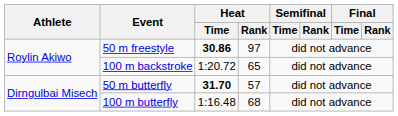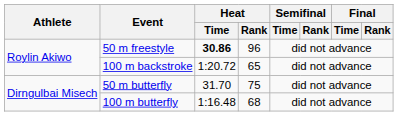50 m freestyle | Heat / Rank: 97 -> 96
50 m butterfly | Heat / Time: bold -> normal
50 m butterfly | Heat / Rank: 57 -> 75
